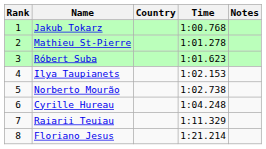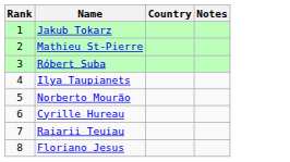- column: Time | 1:00.768 | 1:01.278 | 1:01.623 | 1:02.153 | 1:02.738 | 1:04.248 | 1:11.329 | 1:21.214
